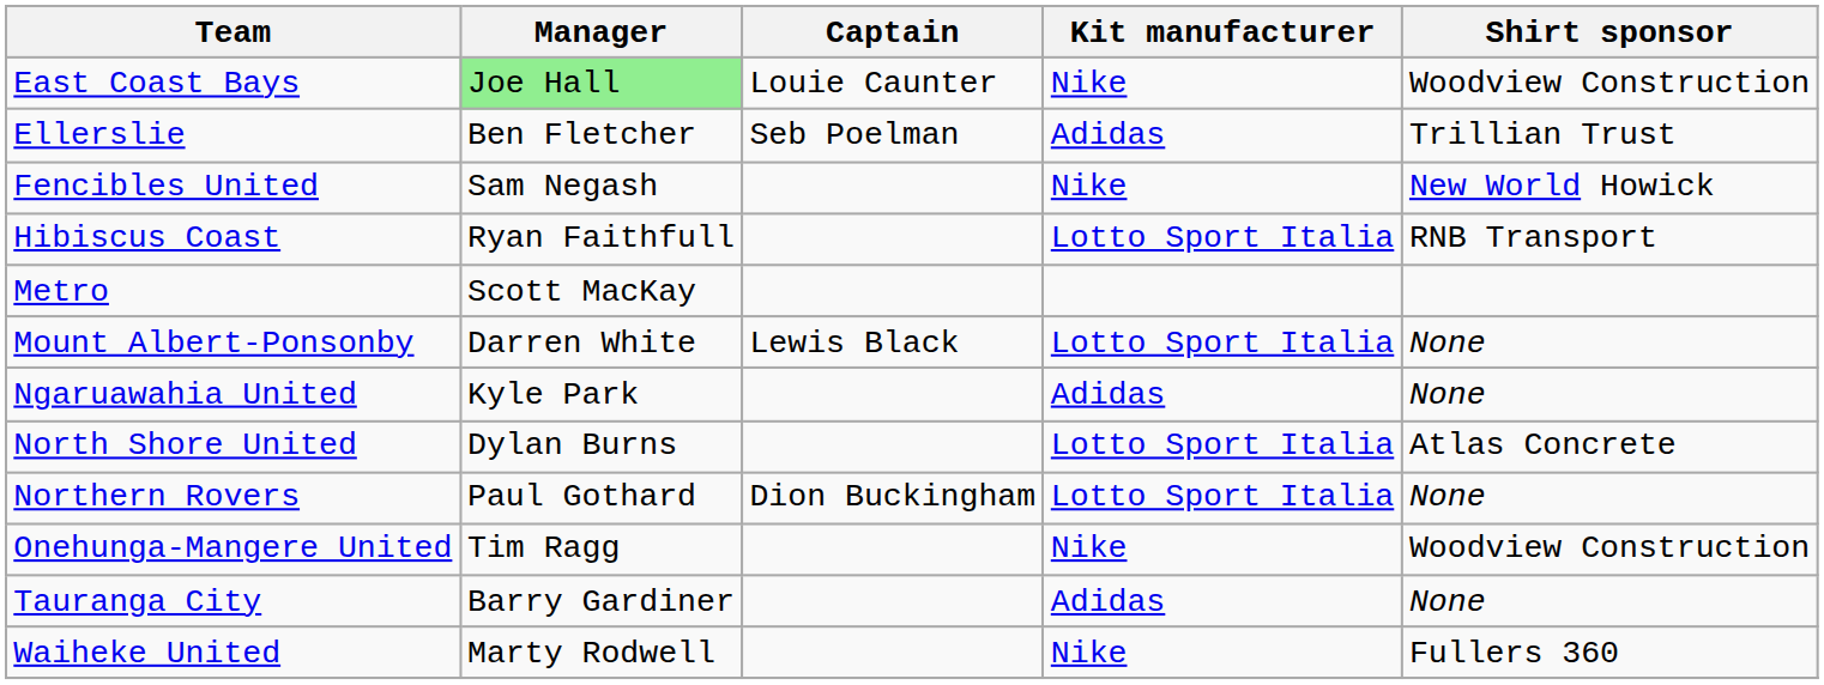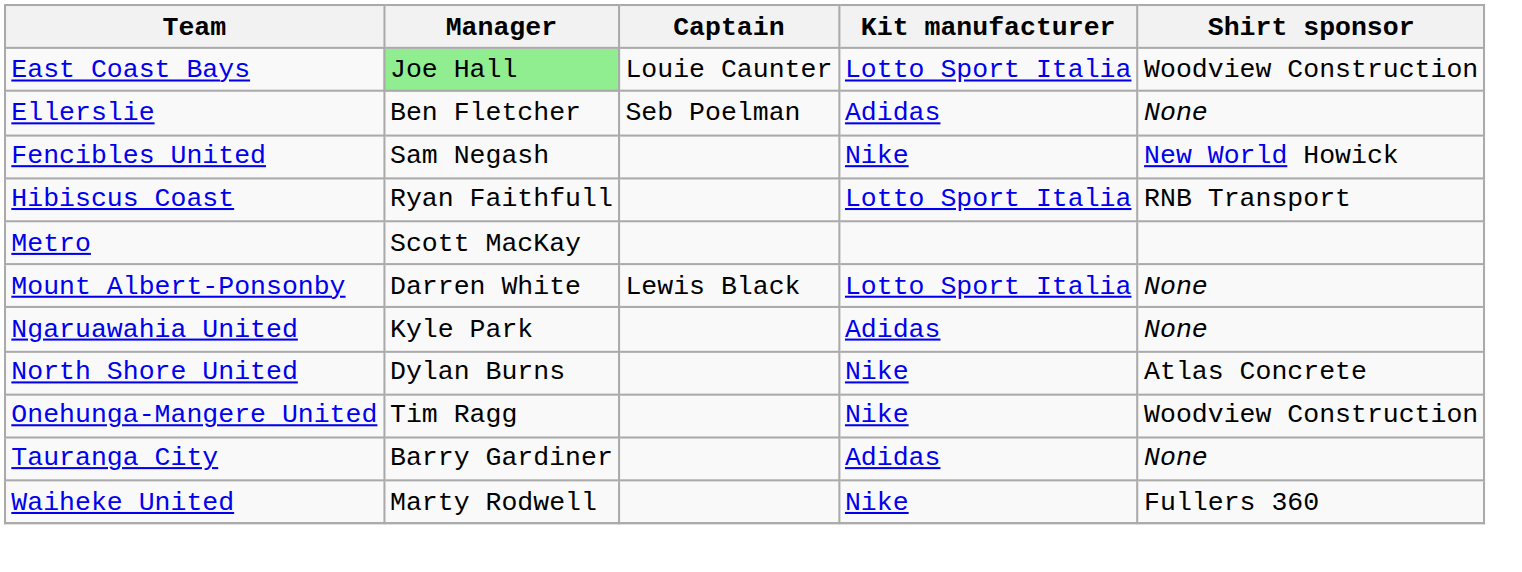East Coast Bays | Kit manufacturer: Nike -> Lotto Sport Italia
Ellerslie | Shirt sponsor: Trillian Trust -> None
North Shore United | Kit manufacturer: Lotto Sport Italia -> Nike
- row: Northern Rovers | Paul Gothard | Dion Buckingham | Lotto Sport Italia | None
